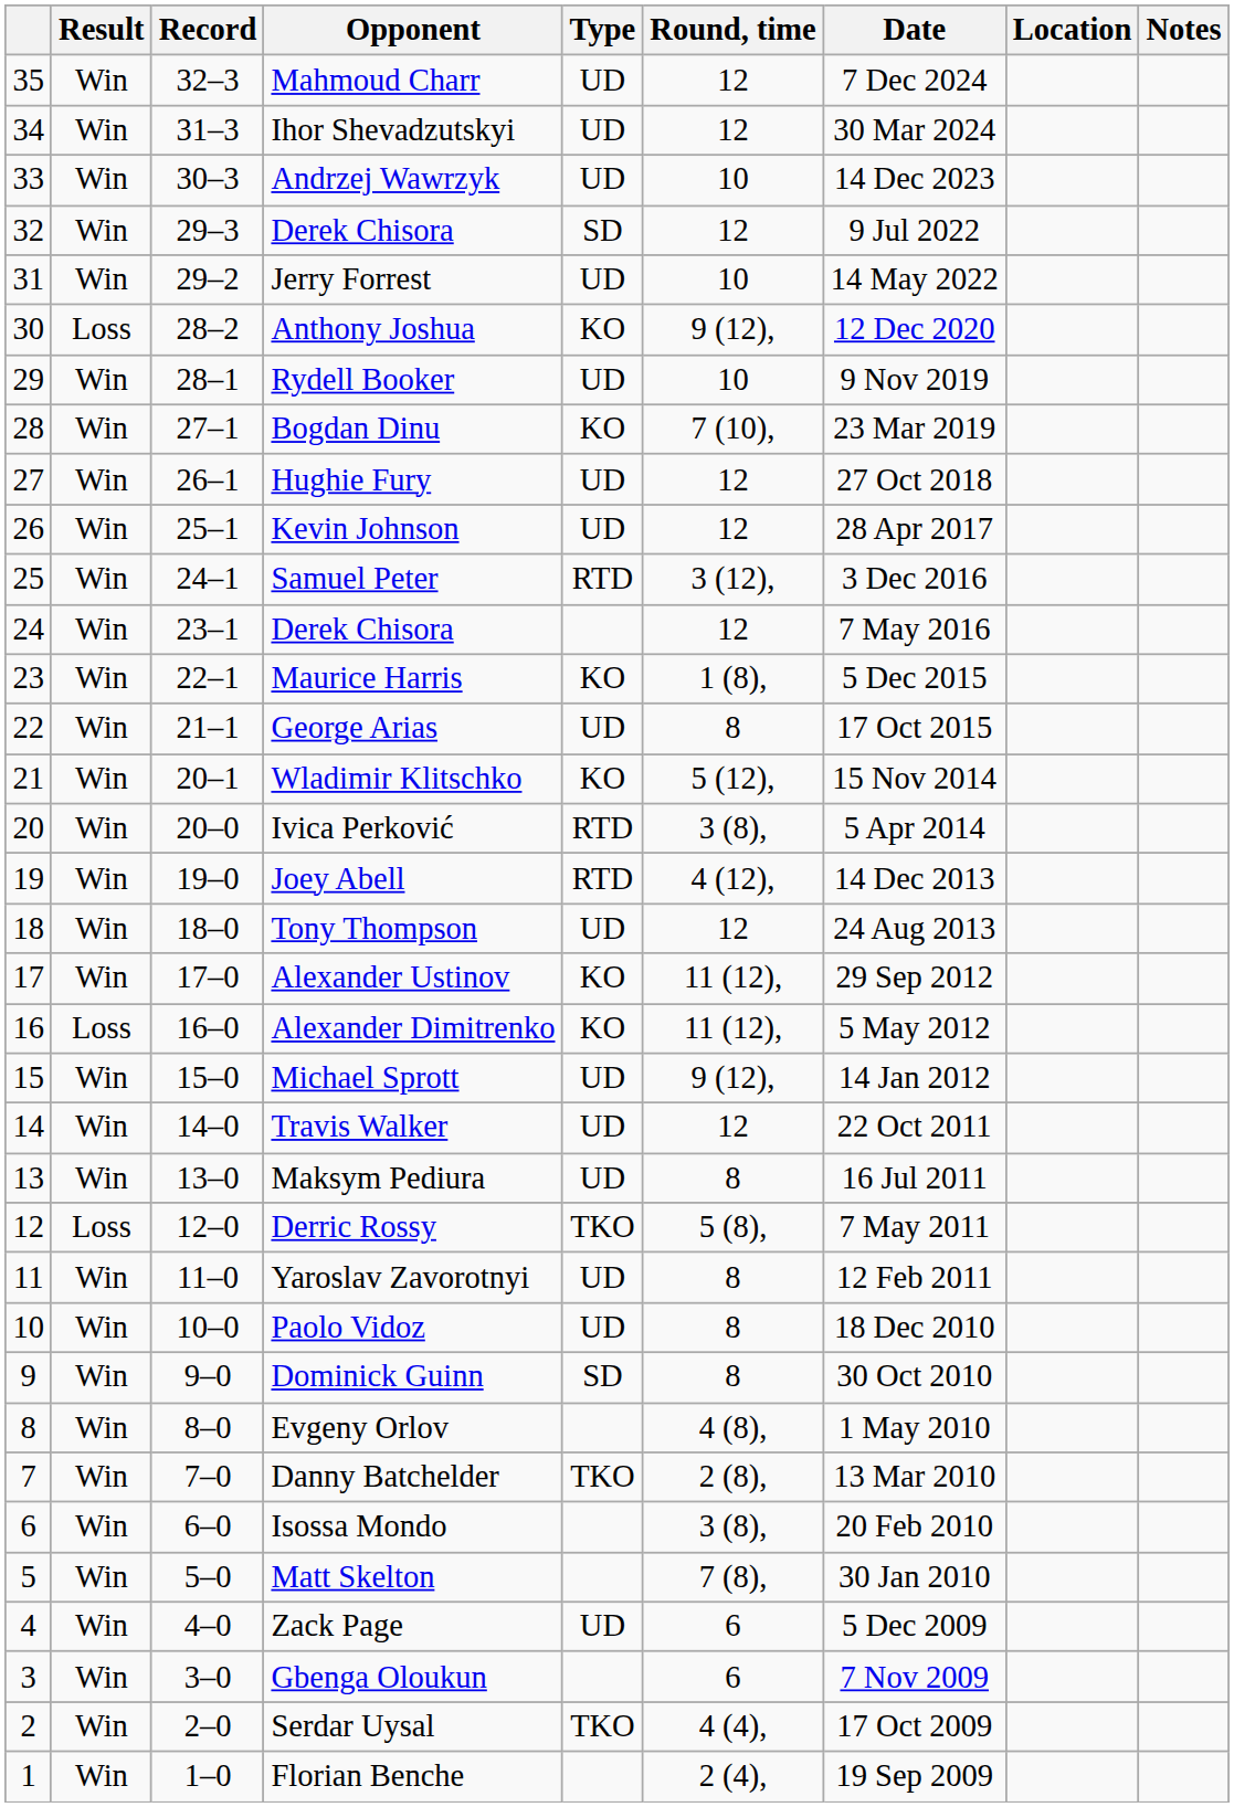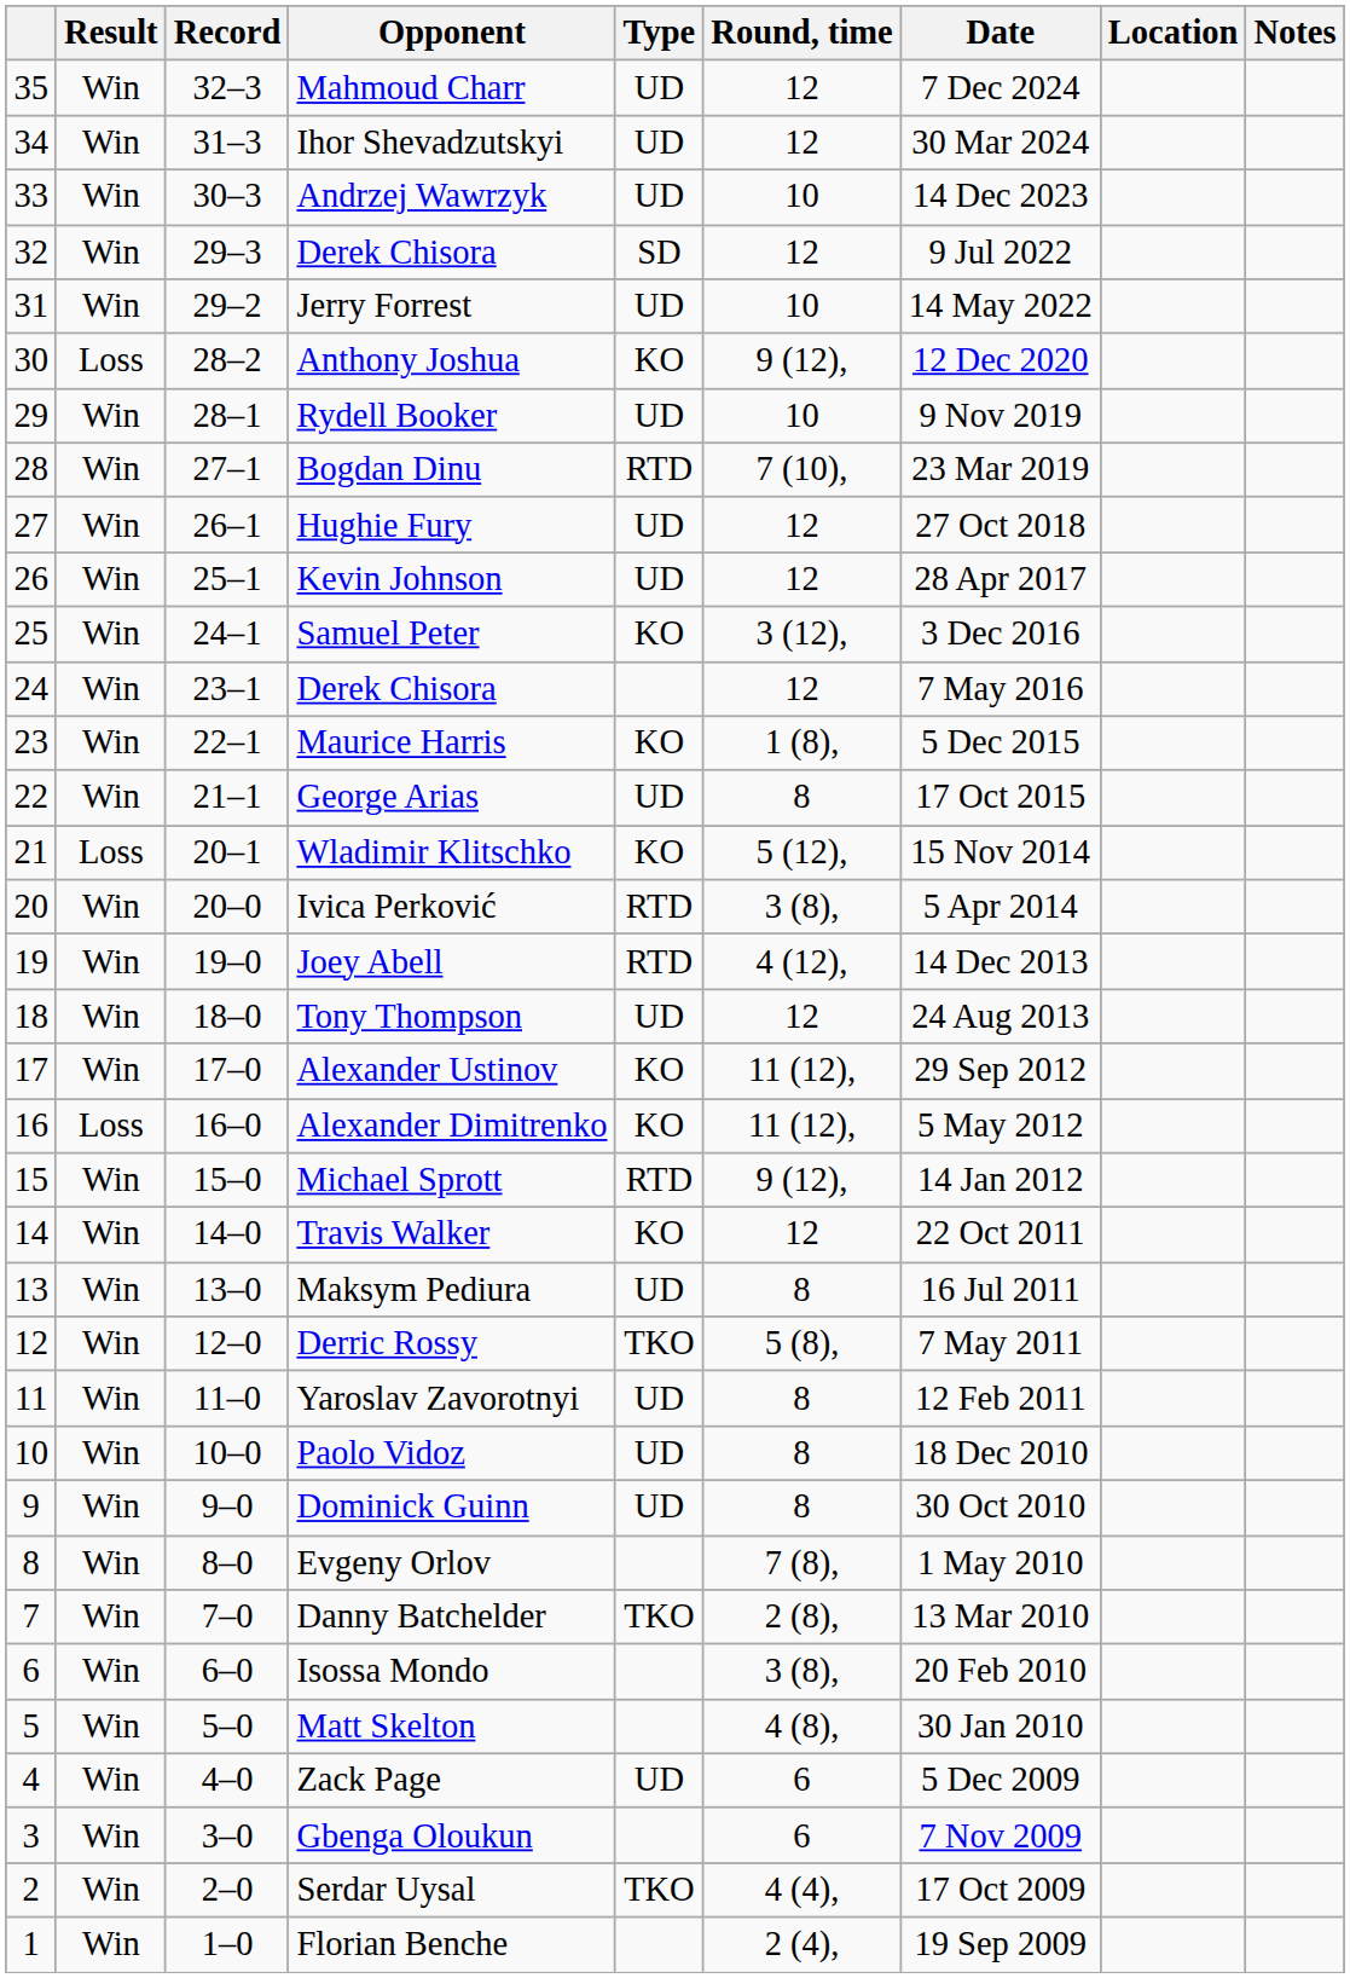Bogdan Dinu | Type: KO -> RTD
Samuel Peter | Type: RTD -> KO
Wladimir Klitschko | Result: Win -> Loss
Michael Sprott | Type: UD -> RTD
Travis Walker | Type: UD -> KO
Derric Rossy | Result: Loss -> Win
Dominick Guinn | Type: SD -> UD
Evgeny Orlov | Round, time: 4 (8), -> 7 (8),
Matt Skelton | Round, time: 7 (8), -> 4 (8),
